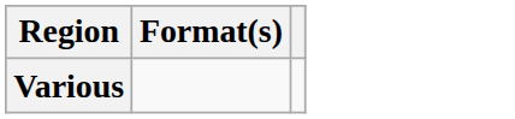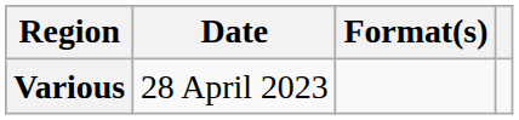+ column: Date | 28 April 2023
